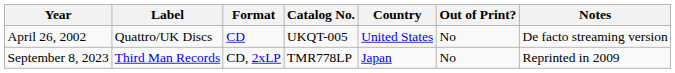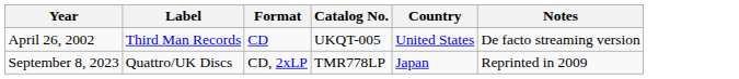- column: Out of Print? | No | No
April 26, 2002 | Label: Quattro/UK Discs -> Third Man Records
September 8, 2023 | Label: Third Man Records -> Quattro/UK Discs
